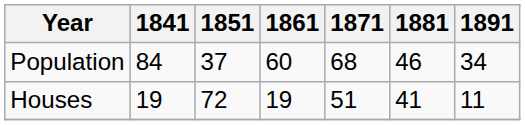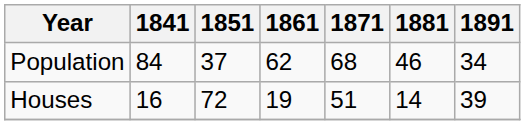Population | 1861: 60 -> 62
Houses | 1841: 19 -> 16
Houses | 1881: 41 -> 14
Houses | 1891: 11 -> 39
